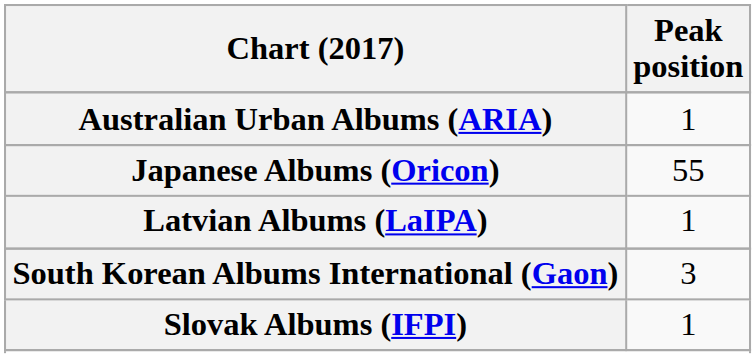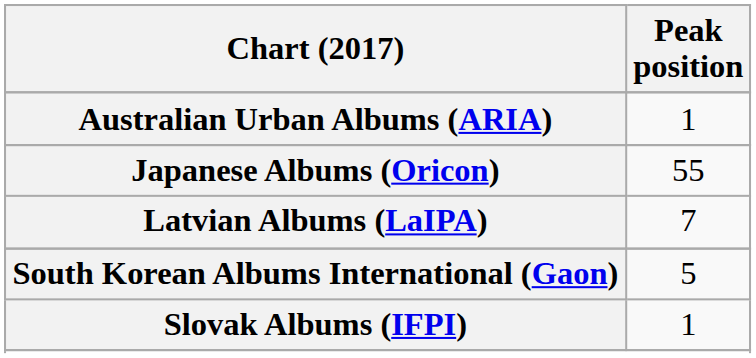Latvian Albums (LaIPA) | Peak position: 1 -> 7
South Korean Albums International (Gaon) | Peak position: 3 -> 5
